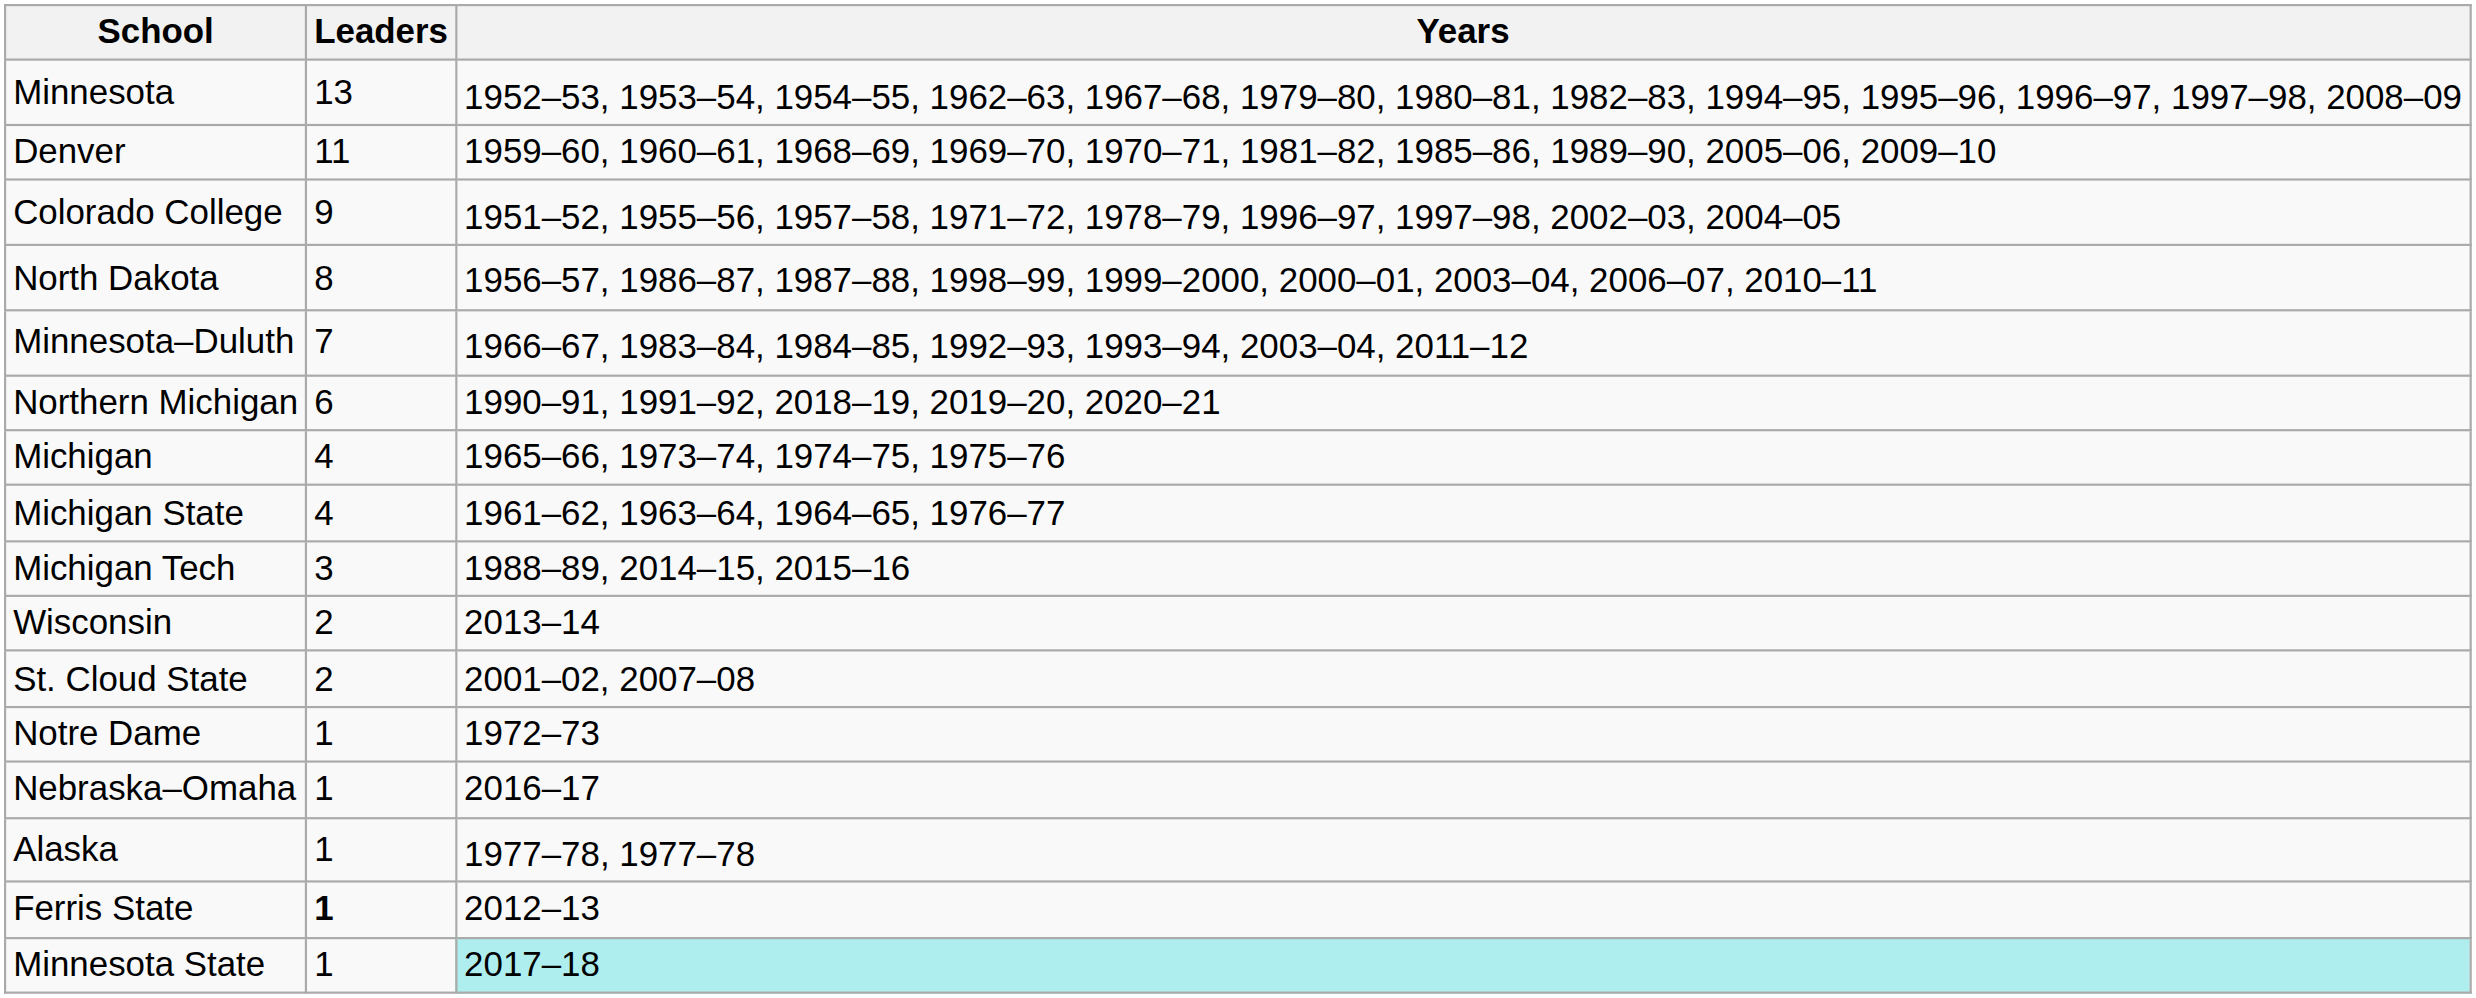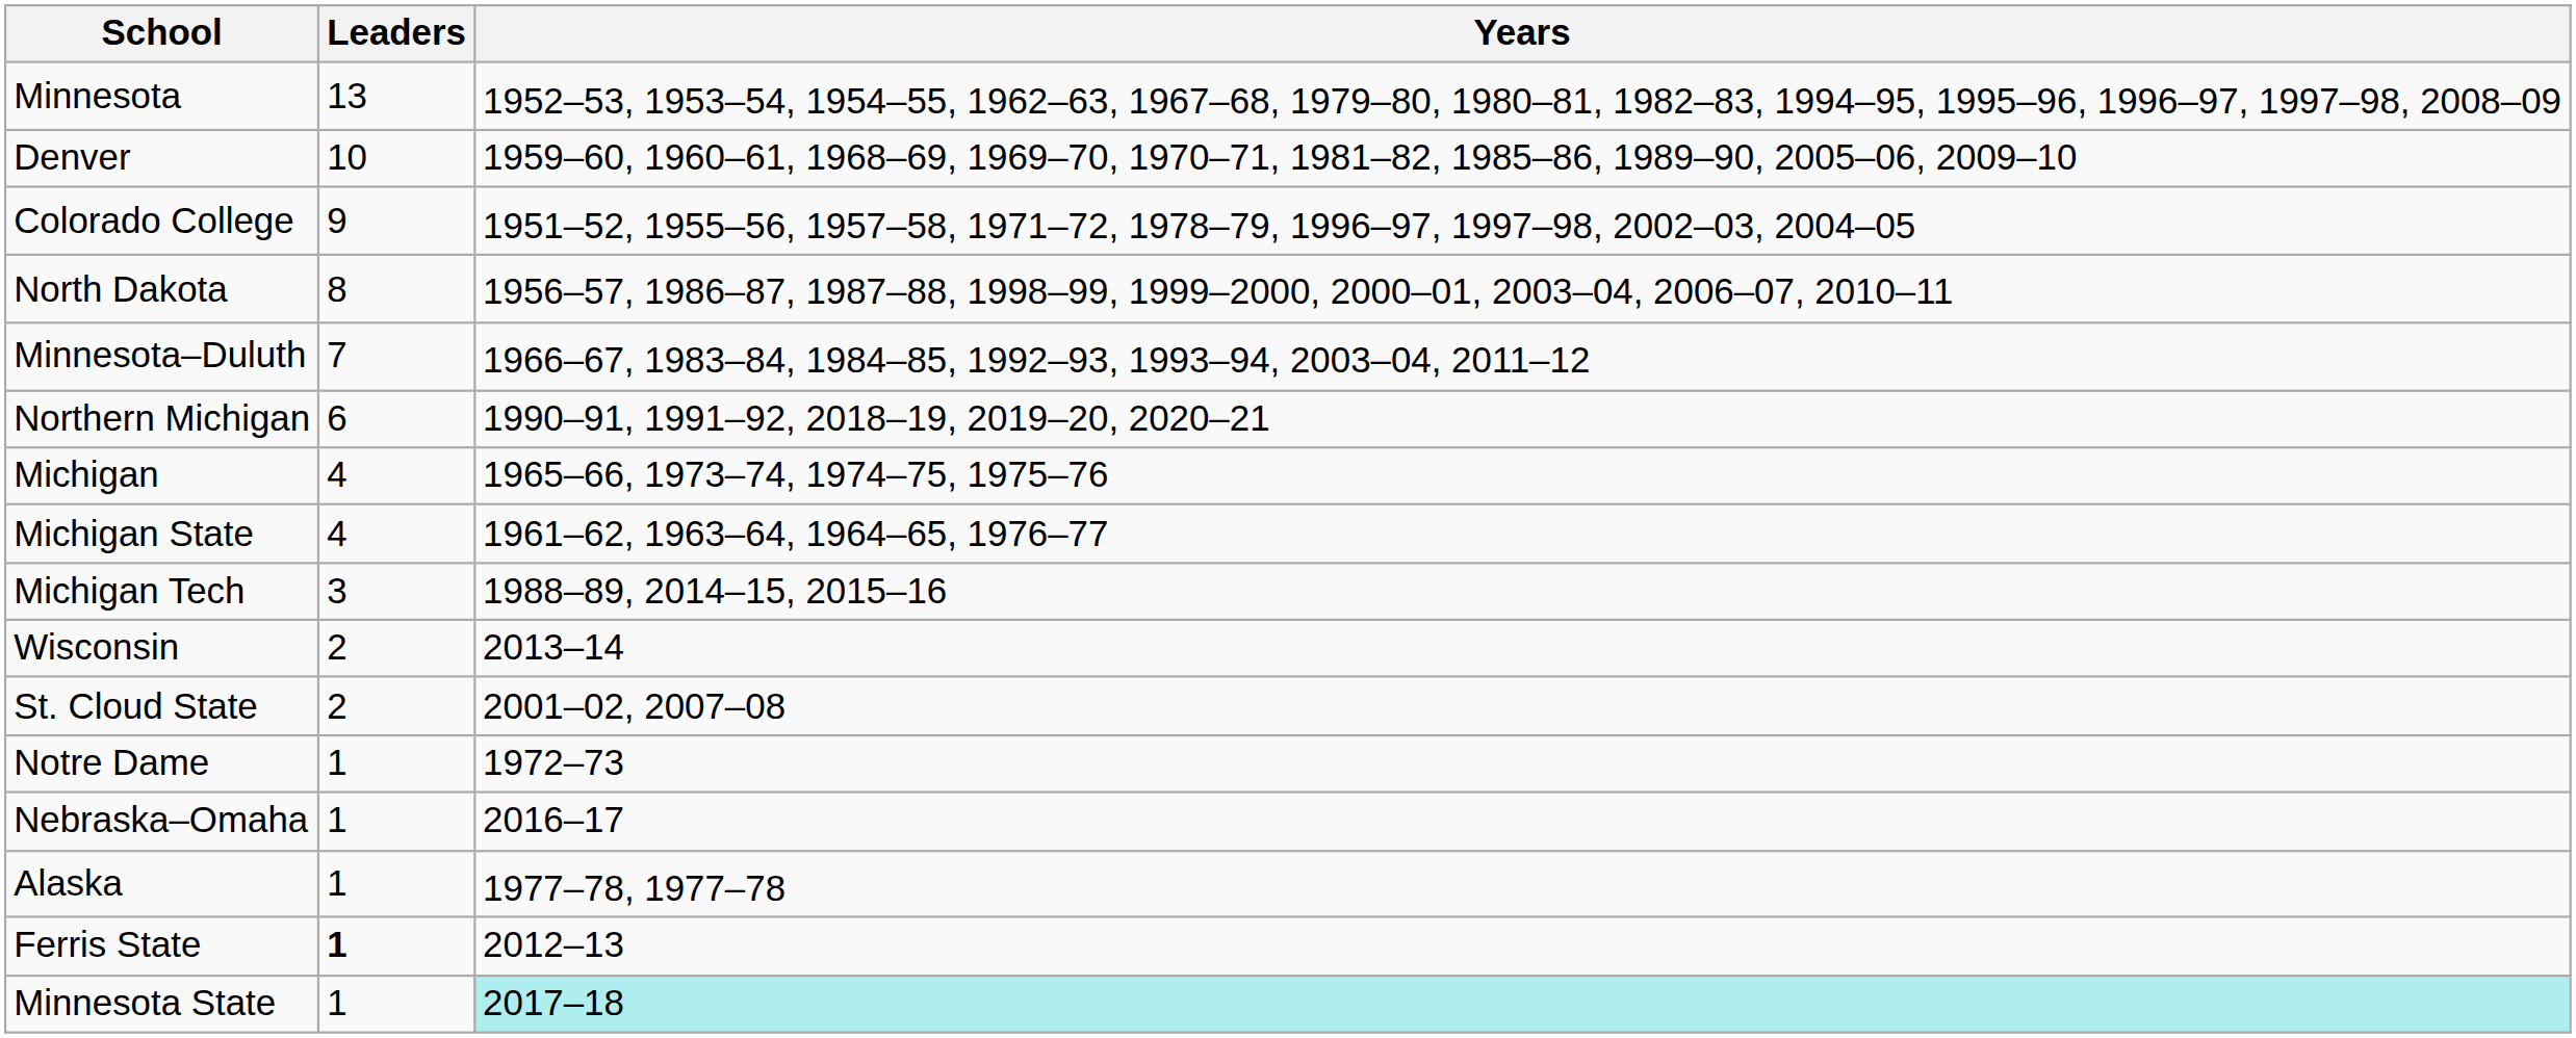Denver | Leaders: 11 -> 10
